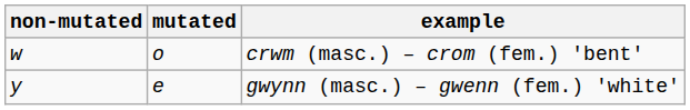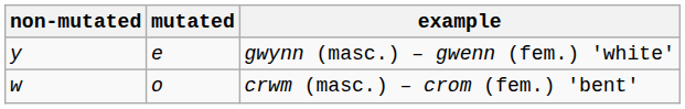rows swapped: gwynn (masc.) – gwenn (fem.) 'white' <-> crwm (masc.) – crom (fem.) 'bent'
